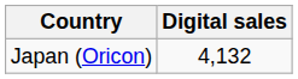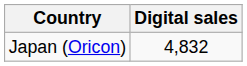Japan (Oricon) | Digital sales: 4,132 -> 4,832
